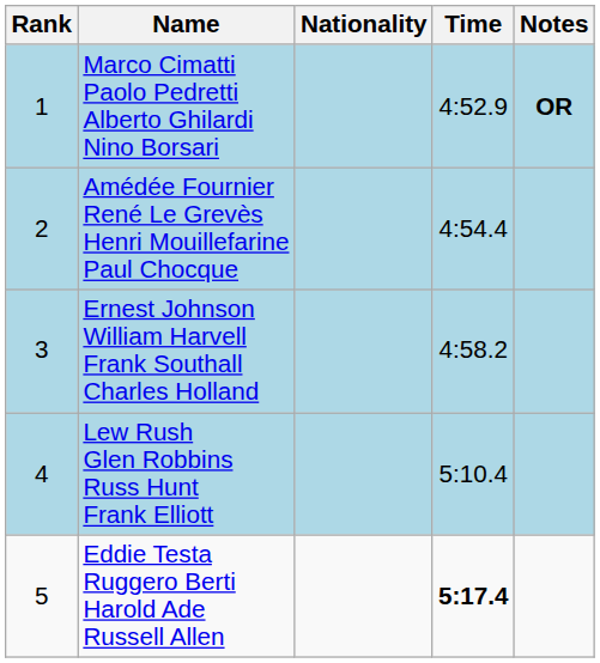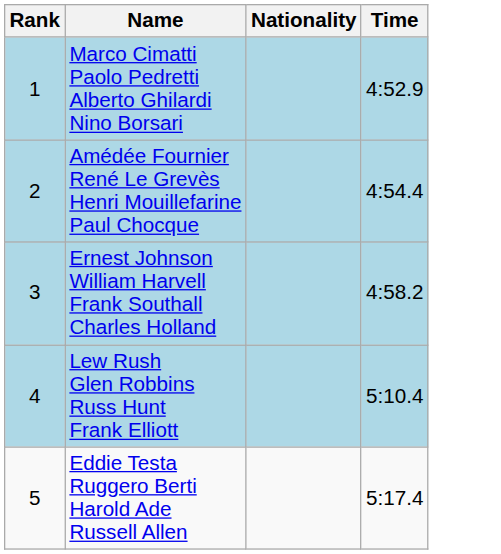- column: Notes | OR
Eddie Testa Ruggero Berti Harold Ade Russell Allen | Time: bold -> normal
